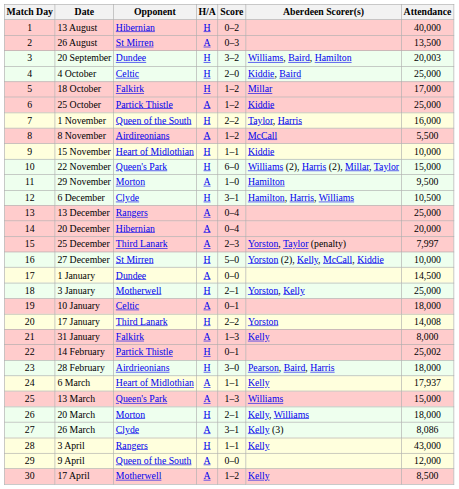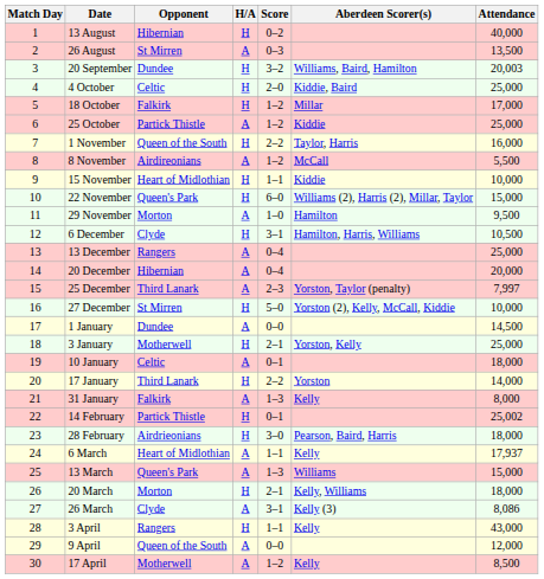17 January | Attendance: 14,008 -> 14,000
